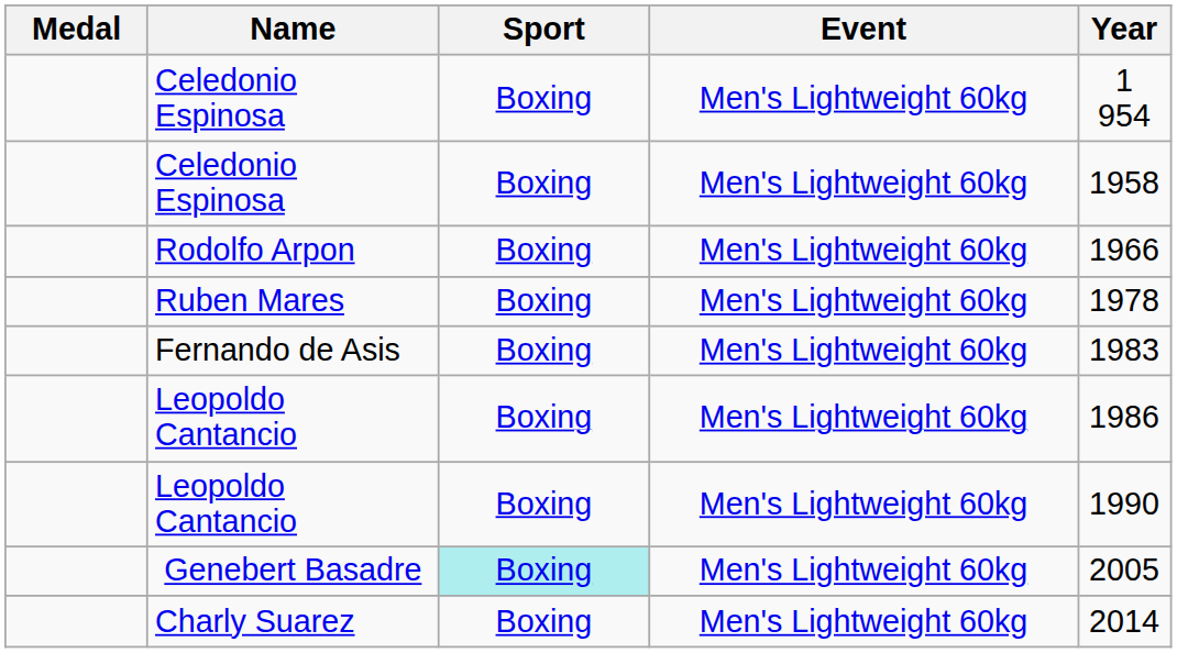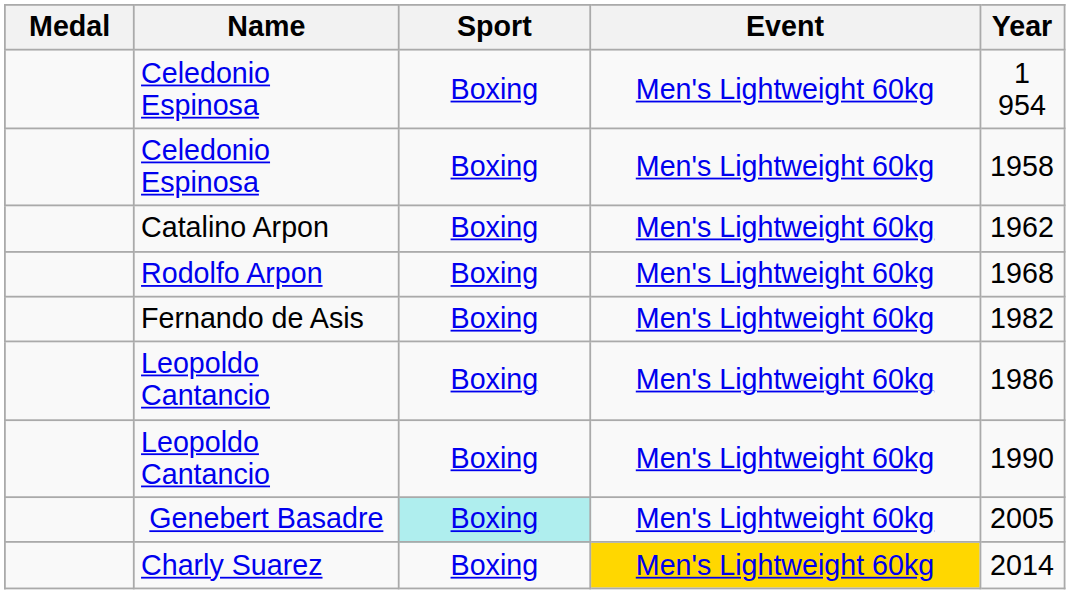+ row: Catalino Arpon | Boxing | Men's Lightweight 60kg | 1962
Rodolfo Arpon | Year: 1966 -> 1968
- row: Ruben Mares | Boxing | Men's Lightweight 60kg | 1978
Fernando de Asis | Year: 1983 -> 1982
Charly Suarez | Event: no background -> gold background
